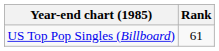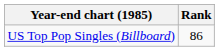US Top Pop Singles (Billboard) | Rank: 61 -> 86
